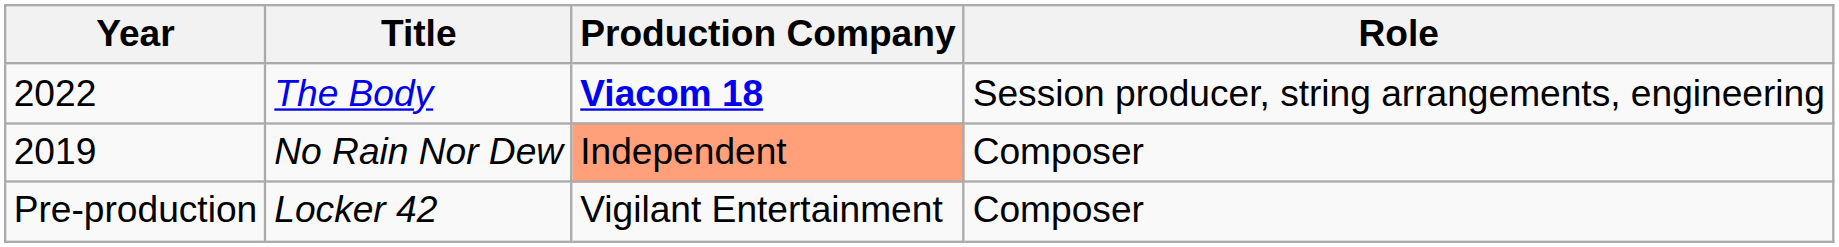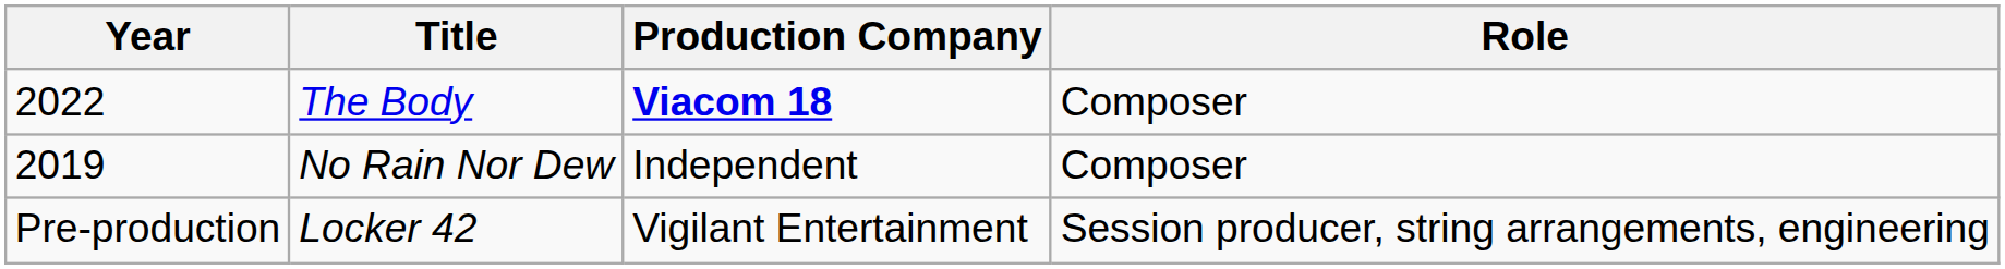The Body | Role: Session producer, string arrangements, engineering -> Composer
No Rain Nor Dew | Production Company: lightsalmon background -> no background
Locker 42 | Role: Composer -> Session producer, string arrangements, engineering
